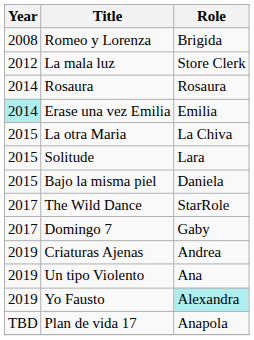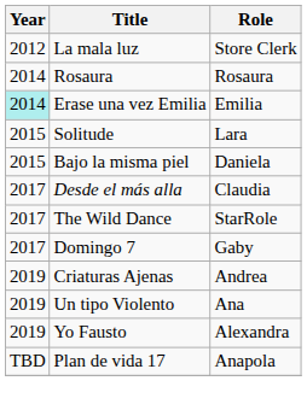- row: 2008 | Romeo y Lorenza | Brigida
- row: 2015 | La otra Maria | La Chiva
+ row: 2017 | Desde el más alla | Claudia
Yo Fausto | Role: paleturquoise background -> no background
